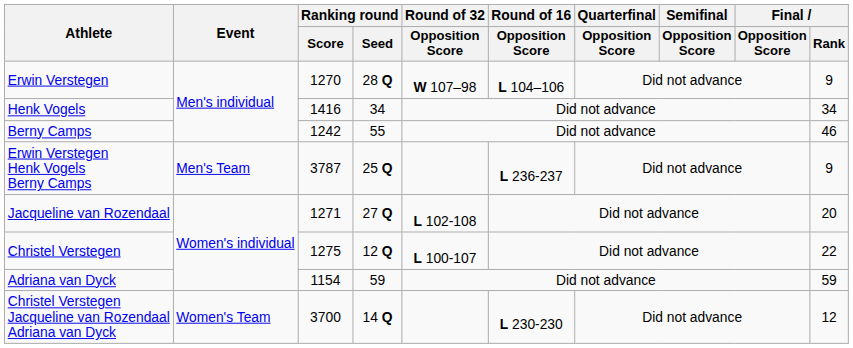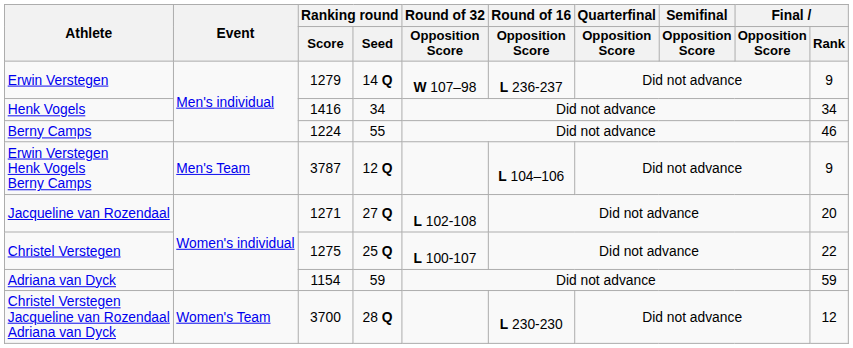Erwin Verstegen | Ranking round / Score: 1270 -> 1279
Erwin Verstegen | Ranking round / Seed: 28 Q -> 14 Q
Erwin Verstegen | Round of 16 / Opposition Score: L 104–106 -> L 236-237
Berny Camps | Ranking round / Score: 1242 -> 1224
Erwin Verstegen Henk Vogels Berny Camps | Ranking round / Seed: 25 Q -> 12 Q
Erwin Verstegen Henk Vogels Berny Camps | Round of 16 / Opposition Score: L 236-237 -> L 104–106
Christel Verstegen | Ranking round / Seed: 12 Q -> 25 Q
Christel Verstegen Jacqueline van Rozendaal Adriana van Dyck | Ranking round / Seed: 14 Q -> 28 Q
